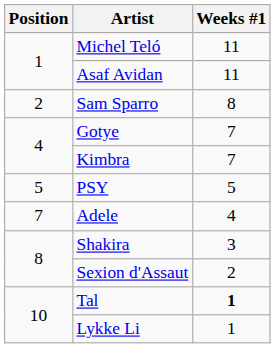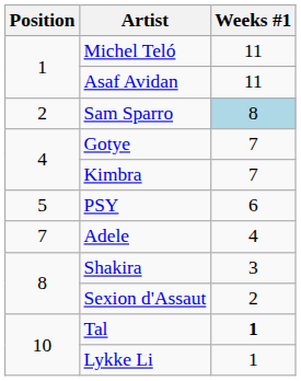Sam Sparro | Weeks #1: no background -> lightblue background
PSY | Weeks #1: 5 -> 6
